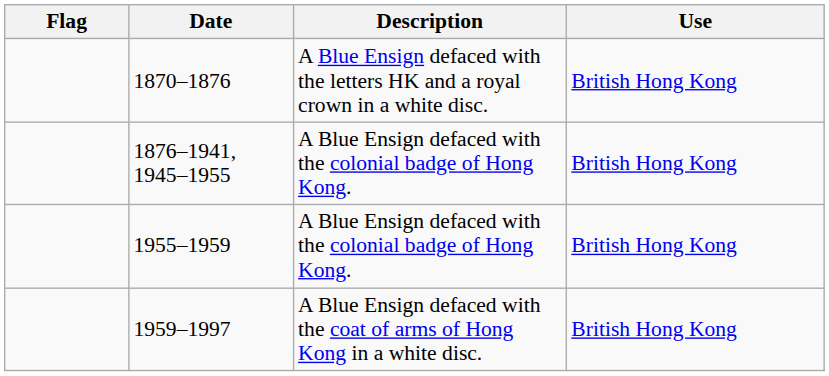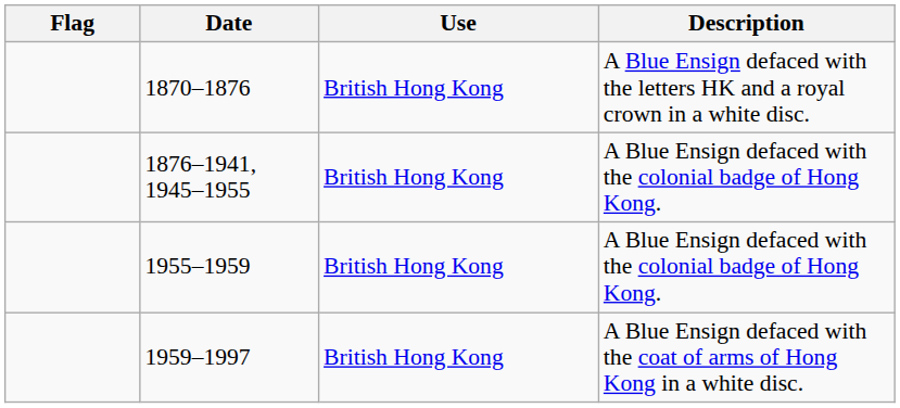columns swapped: Use <-> Description
